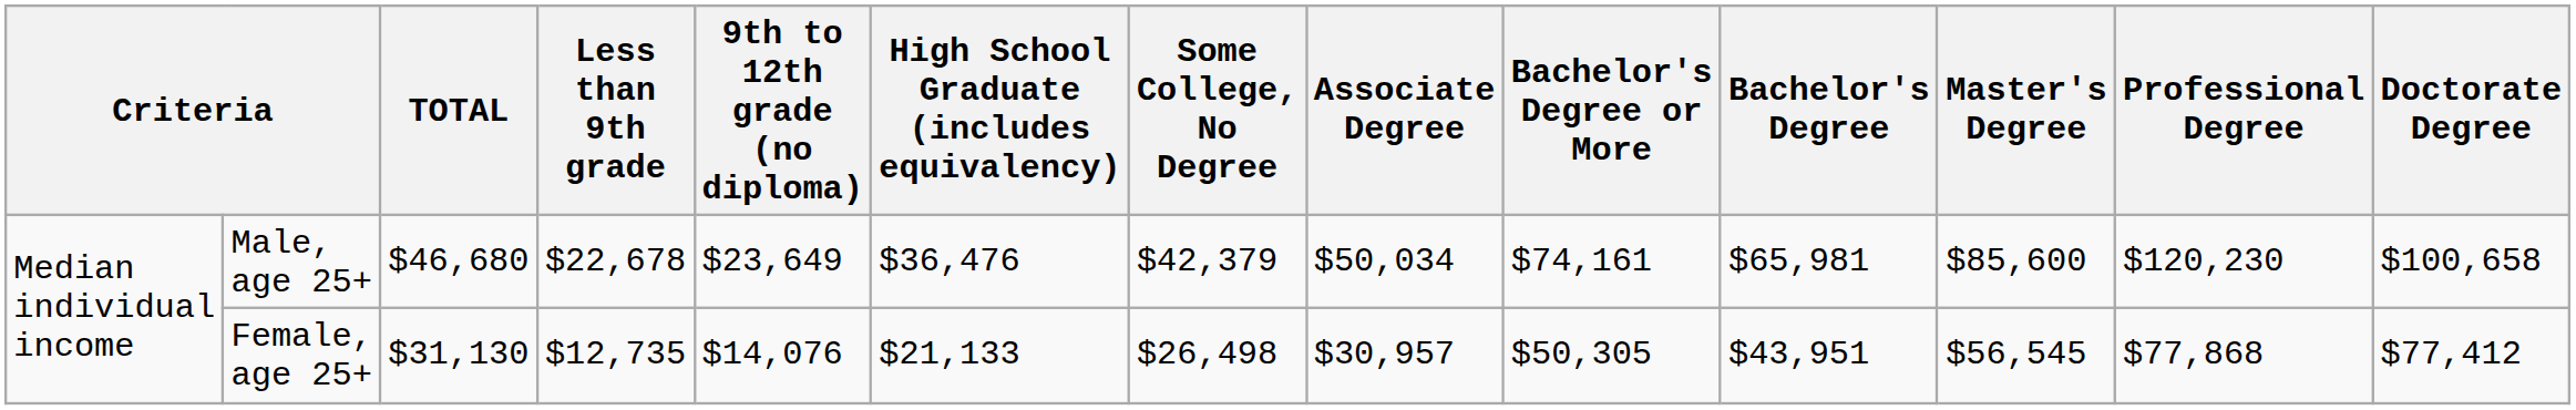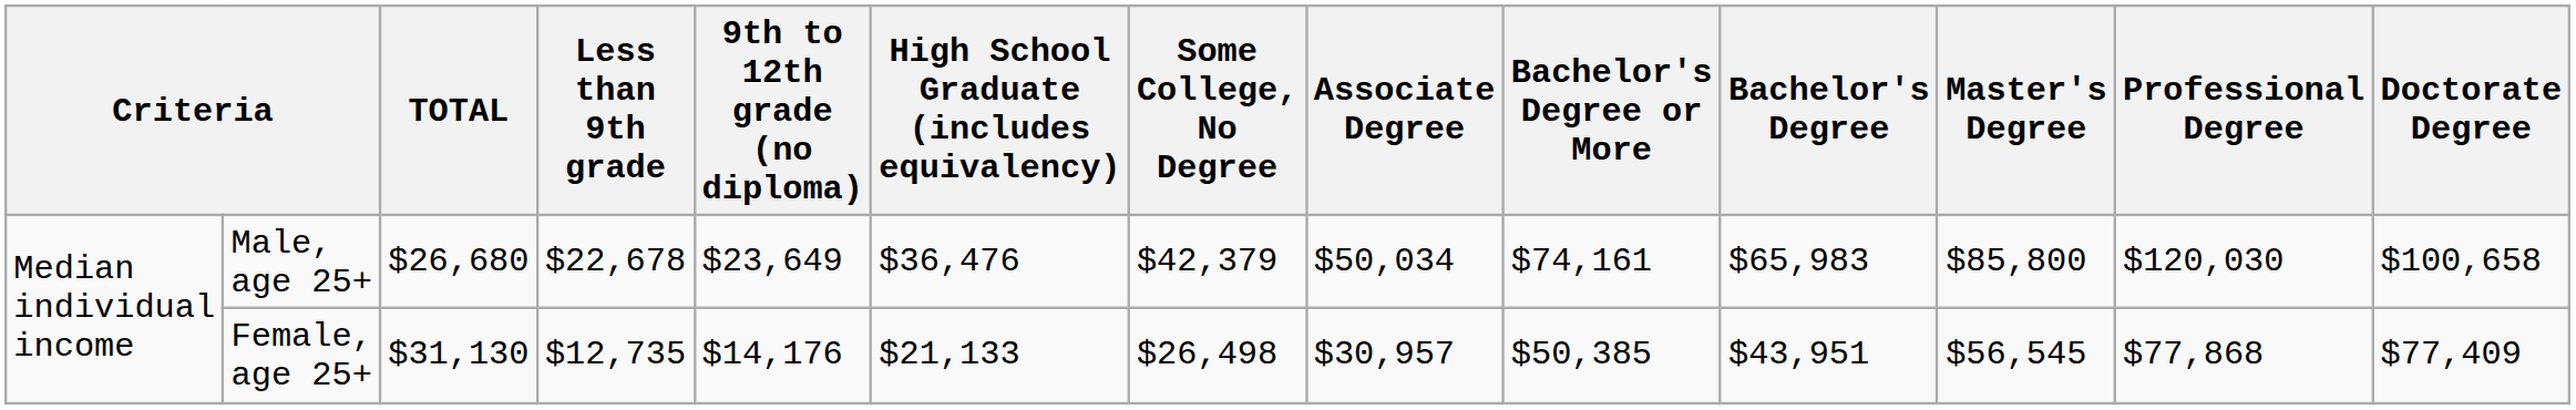Male, age 25+ | TOTAL: $46,680 -> $26,680
Male, age 25+ | Bachelor's Degree: $65,981 -> $65,983
Male, age 25+ | Master's Degree: $85,600 -> $85,800
Male, age 25+ | Professional Degree: $120,230 -> $120,030
Female, age 25+ | 9th to 12th grade (no diploma): $14,076 -> $14,176
Female, age 25+ | Bachelor's Degree or More: $50,305 -> $50,385
Female, age 25+ | Doctorate Degree: $77,412 -> $77,409
